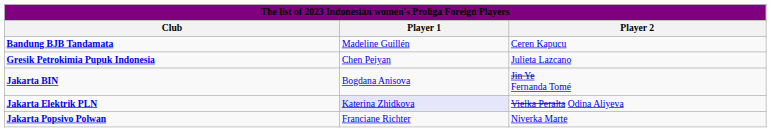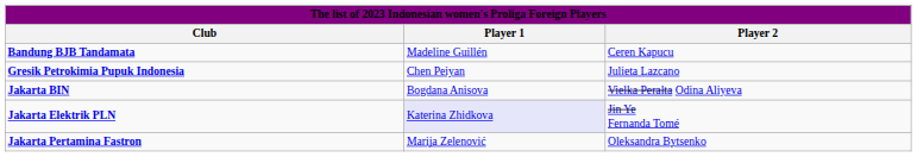Jakarta BIN | Player 2: Jin Ye Fernanda Tomé -> Vielka Peralta Odina Aliyeva
Jakarta Elektrik PLN | Player 2: Vielka Peralta Odina Aliyeva -> Jin Ye Fernanda Tomé
+ row: Jakarta Pertamina Fastron | Marija Zelenović | Oleksandra Bytsenko
- row: Jakarta Popsivo Polwan | Franciane Richter | Niverka Marte
